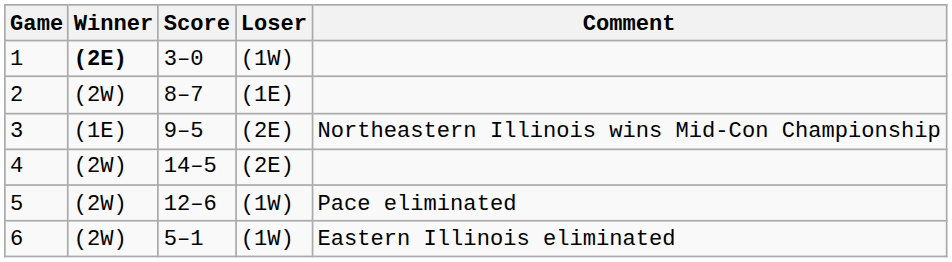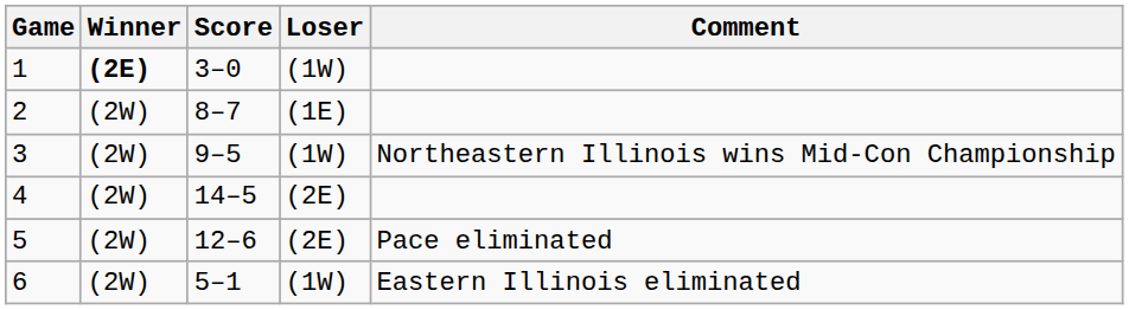3 | Winner: (1E) -> (2W)
3 | Loser: (2E) -> (1W)
5 | Loser: (1W) -> (2E)
